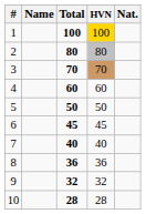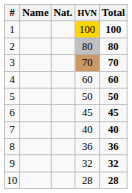columns swapped: Nat. <-> Total
